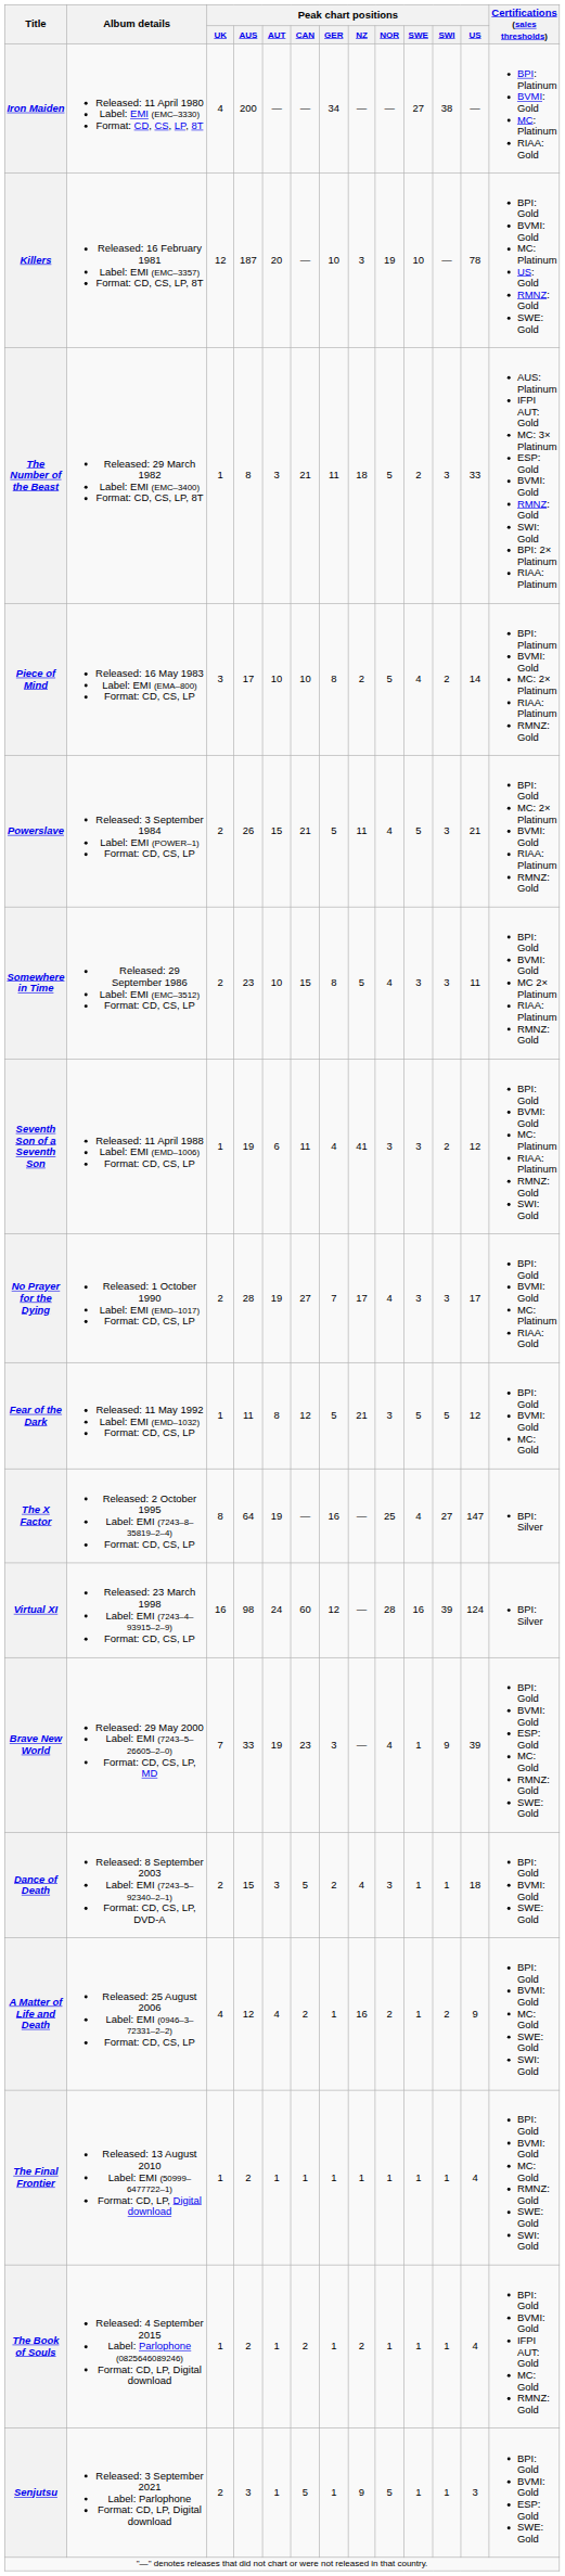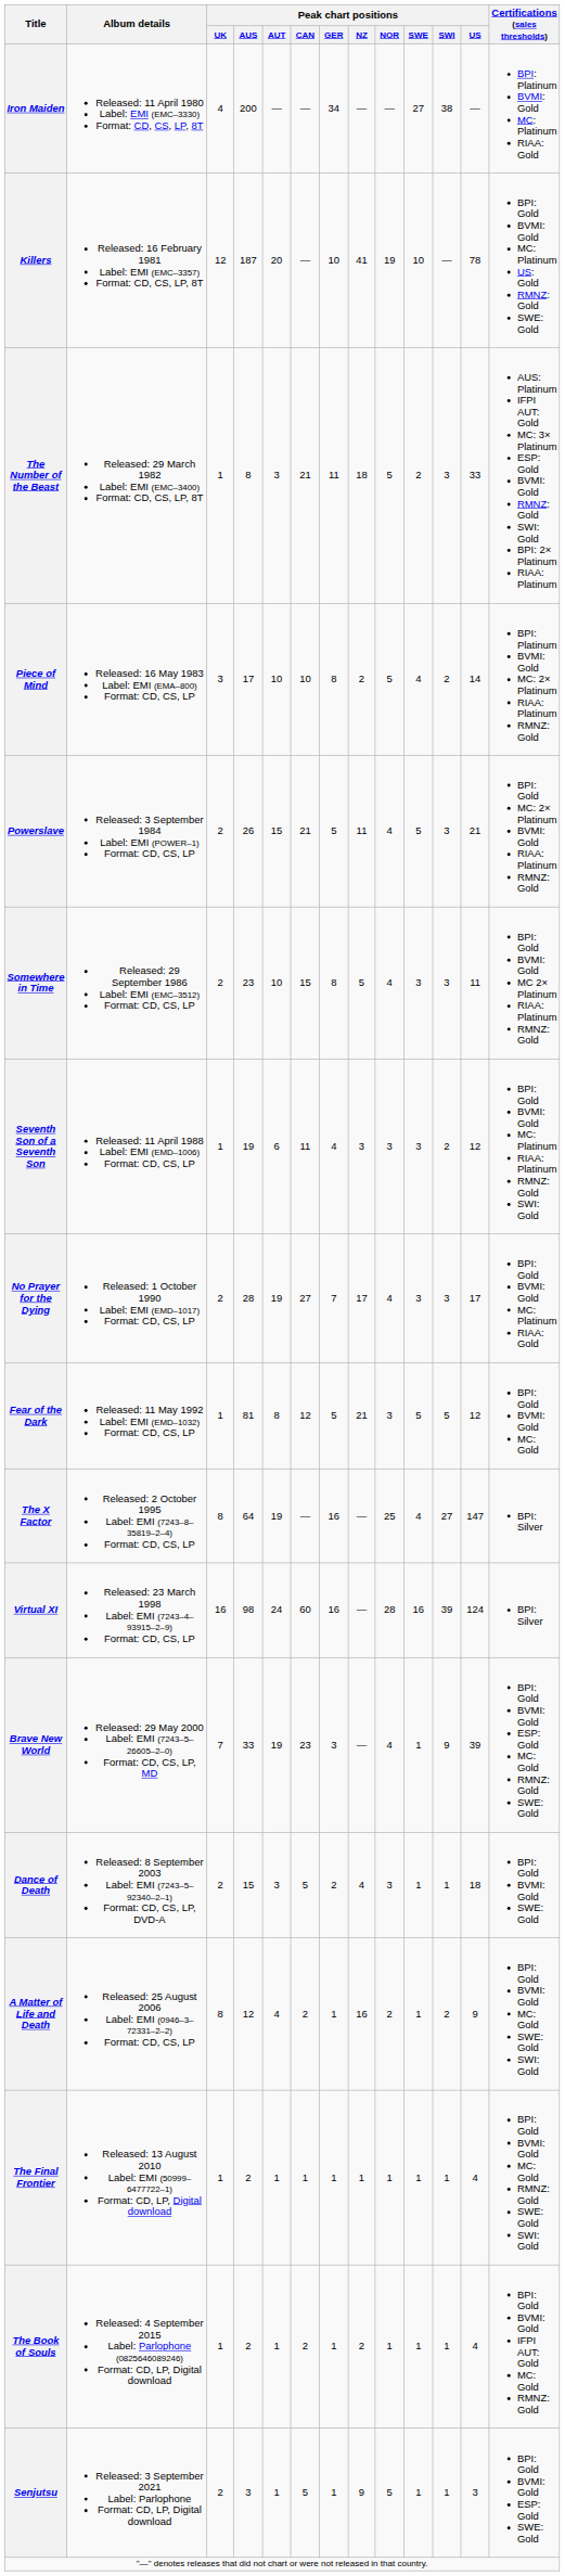Killers | Peak chart positions / NZ: 3 -> 41
Seventh Son of a Seventh Son | Peak chart positions / NZ: 41 -> 3
Fear of the Dark | Peak chart positions / AUS: 11 -> 81
Virtual XI | Peak chart positions / GER: 12 -> 16
A Matter of Life and Death | Peak chart positions / UK: 4 -> 8
